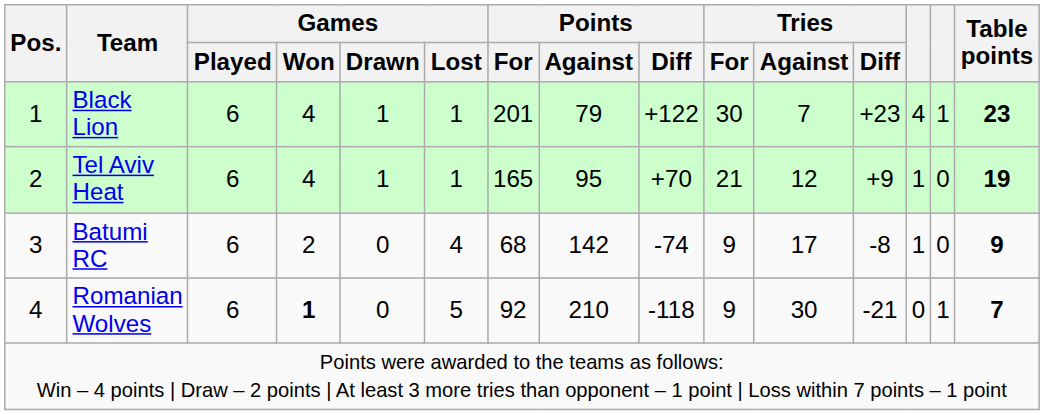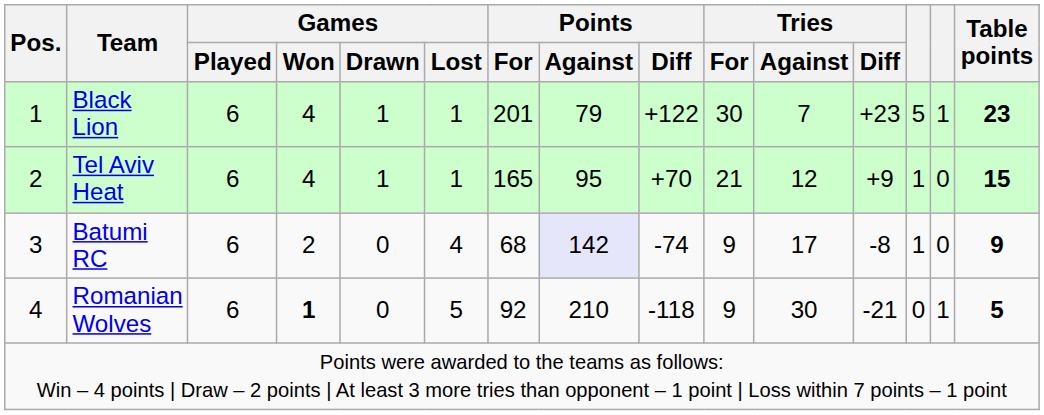Black Lion | column 13: 4 -> 5
Tel Aviv Heat | Table points: 19 -> 15
Batumi RC | Points / Against: no background -> lavender background
Romanian Wolves | Table points: 7 -> 5
